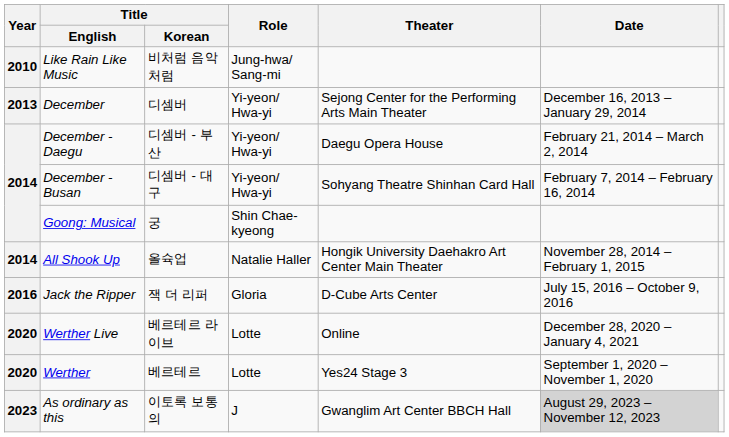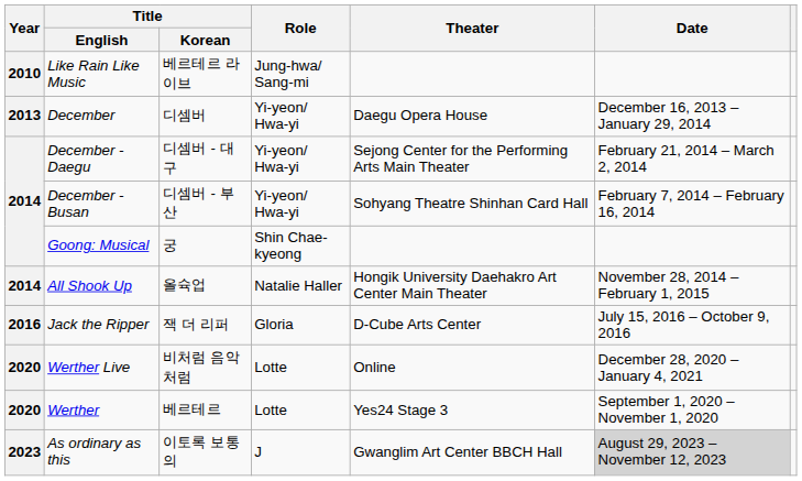Like Rain Like Music | Title / Korean: 비처럼 음악처럼 -> 베르테르 라이브
December | Theater: Sejong Center for the Performing Arts Main Theater -> Daegu Opera House
December - Daegu | Title / Korean: 디셈버 - 부산 -> 디셈버 - 대구
December - Daegu | Theater: Daegu Opera House -> Sejong Center for the Performing Arts Main Theater
December - Busan | Title / Korean: 디셈버 - 대구 -> 디셈버 - 부산
Werther Live | Title / Korean: 베르테르 라이브 -> 비처럼 음악처럼
